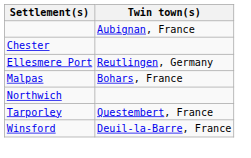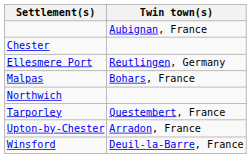+ row: Upton-by-Chester | Arradon, France
